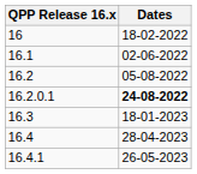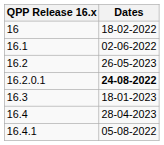16.2 | Dates: 05-08-2022 -> 26-05-2023
16.4.1 | Dates: 26-05-2023 -> 05-08-2022
